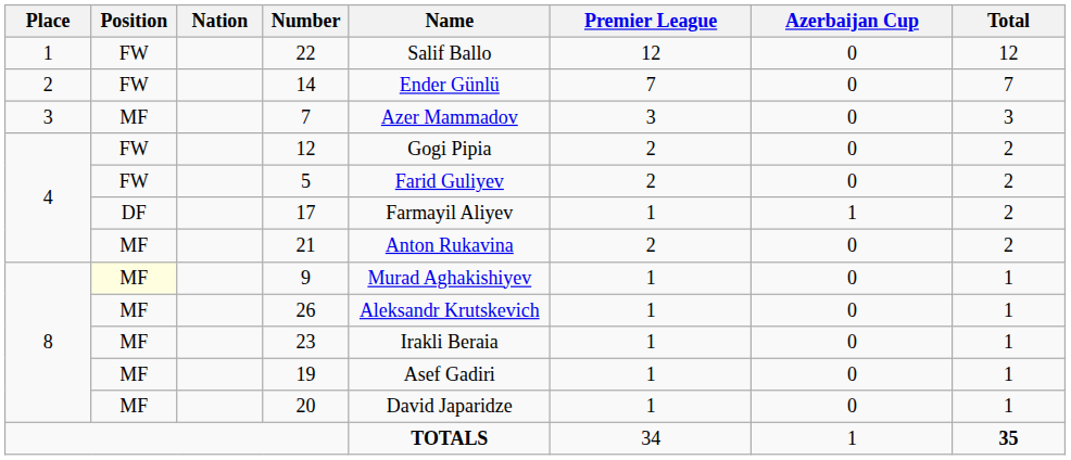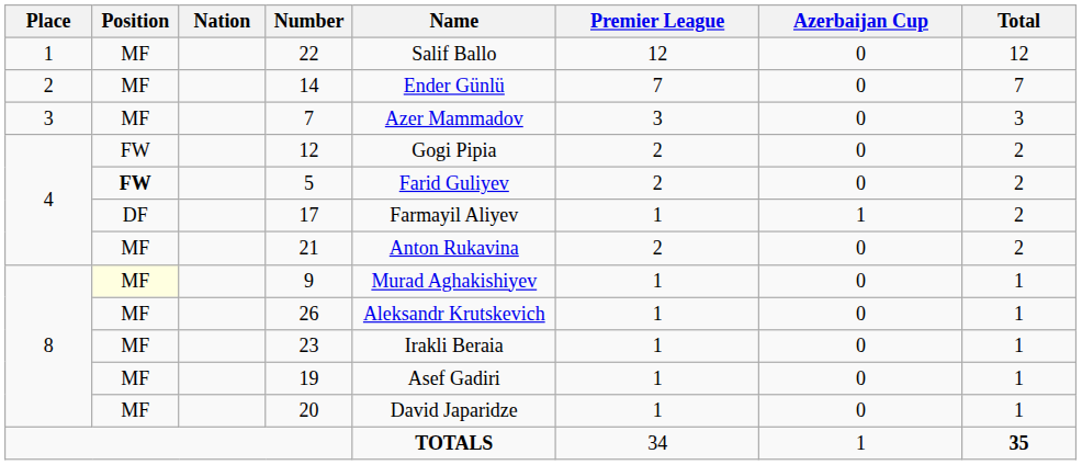22 | Position: FW -> MF
14 | Position: FW -> MF
5 | Position: normal -> bold
